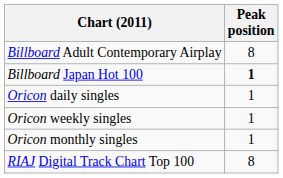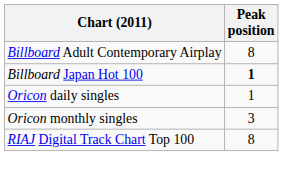- row: Oricon weekly singles | 1
Oricon monthly singles | Peak position: 1 -> 3
